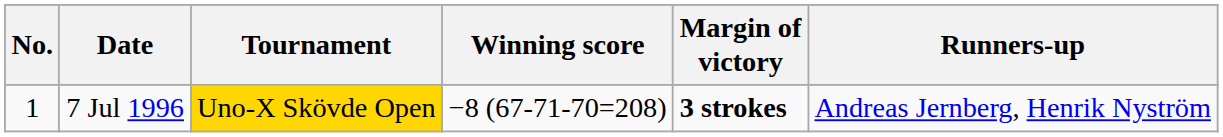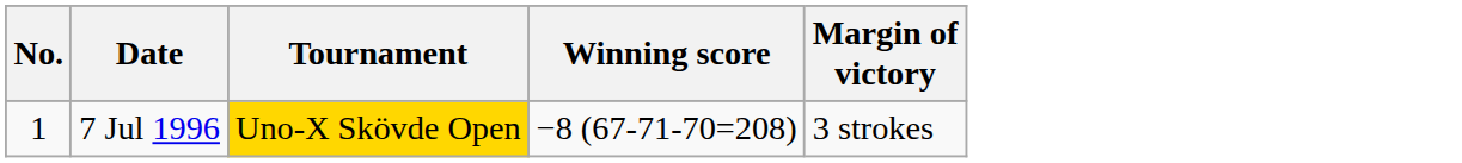- column: Runners-up | Andreas Jernberg, Henrik Nyström
7 Jul 1996 | Margin of victory: bold -> normal
